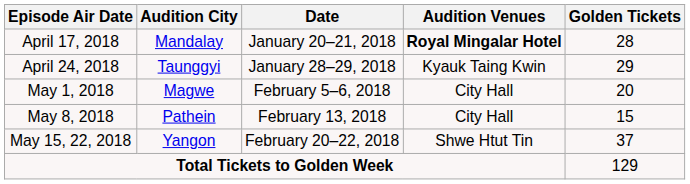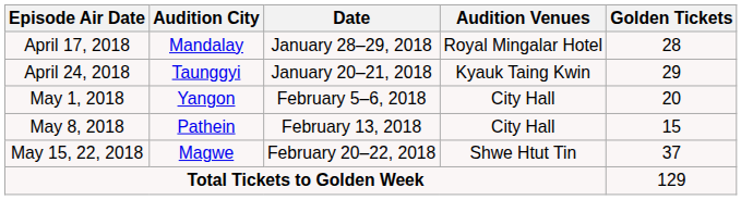April 17, 2018 | Date: January 20–21, 2018 -> January 28–29, 2018
April 17, 2018 | Audition Venues: bold -> normal
April 24, 2018 | Date: January 28–29, 2018 -> January 20–21, 2018
May 1, 2018 | Audition City: Magwe -> Yangon
May 15, 22, 2018 | Audition City: Yangon -> Magwe
